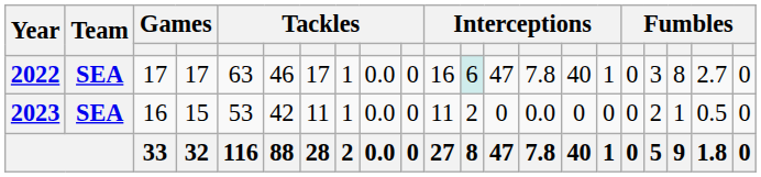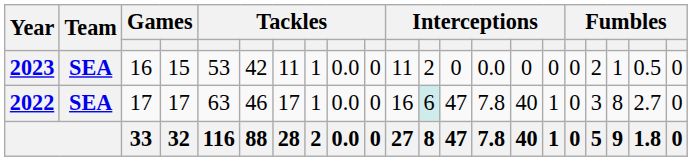rows swapped: 2022 <-> 2023
